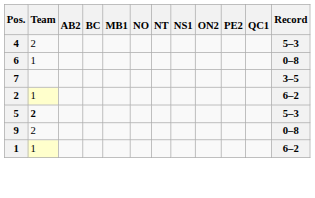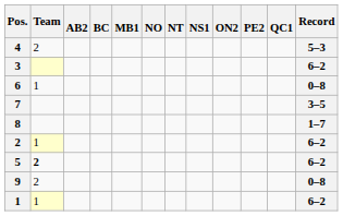+ row: 3 | 6–2
+ row: 8 | 1–7
5 | Record: 5–3 -> 6–2
